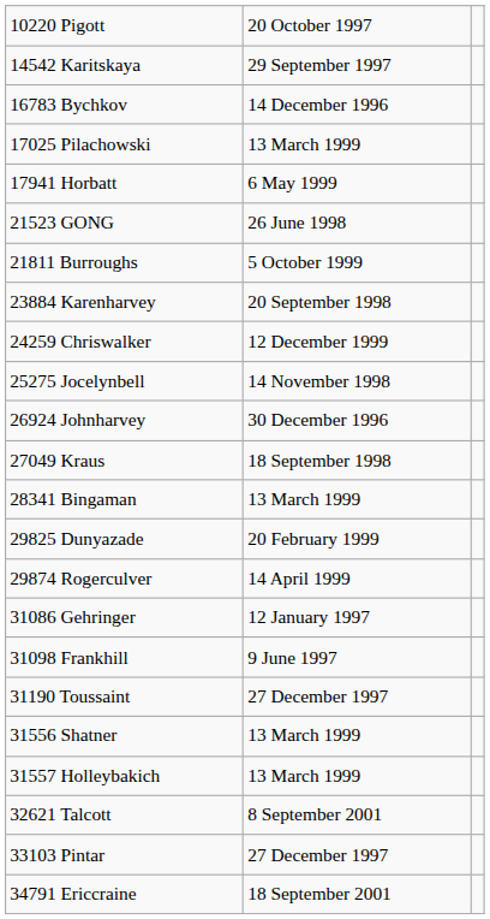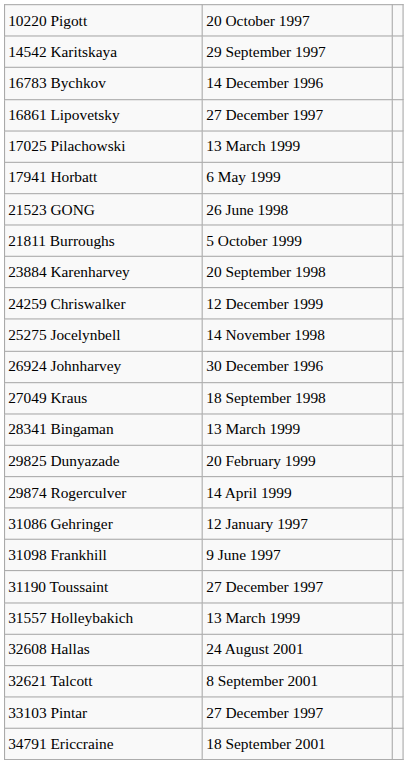+ row: 16861 Lipovetsky | 27 December 1997
- row: 31556 Shatner | 13 March 1999
+ row: 32608 Hallas | 24 August 2001
